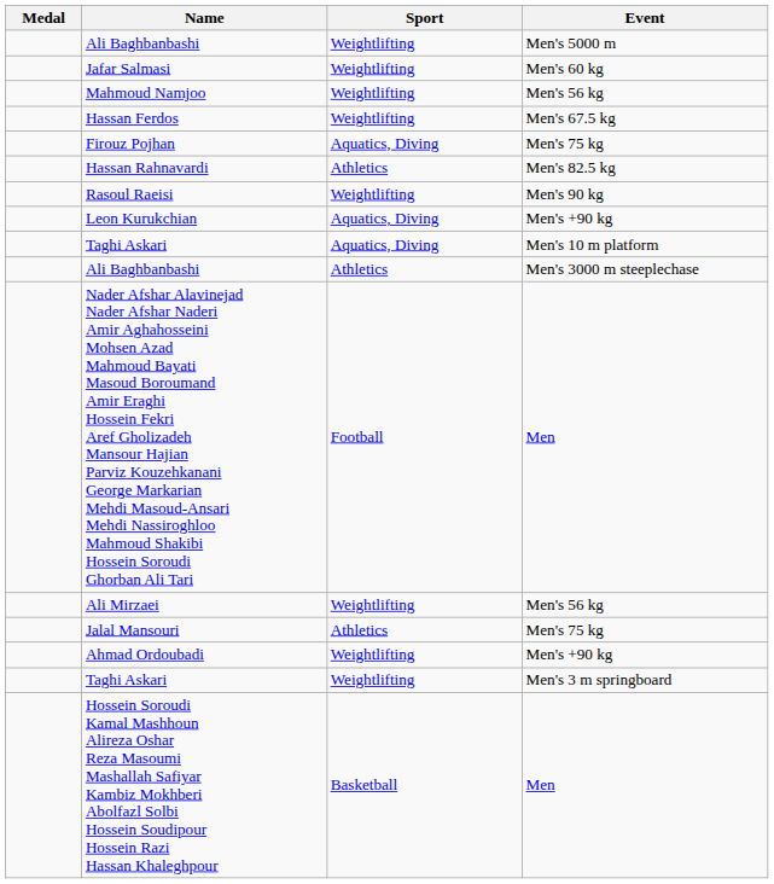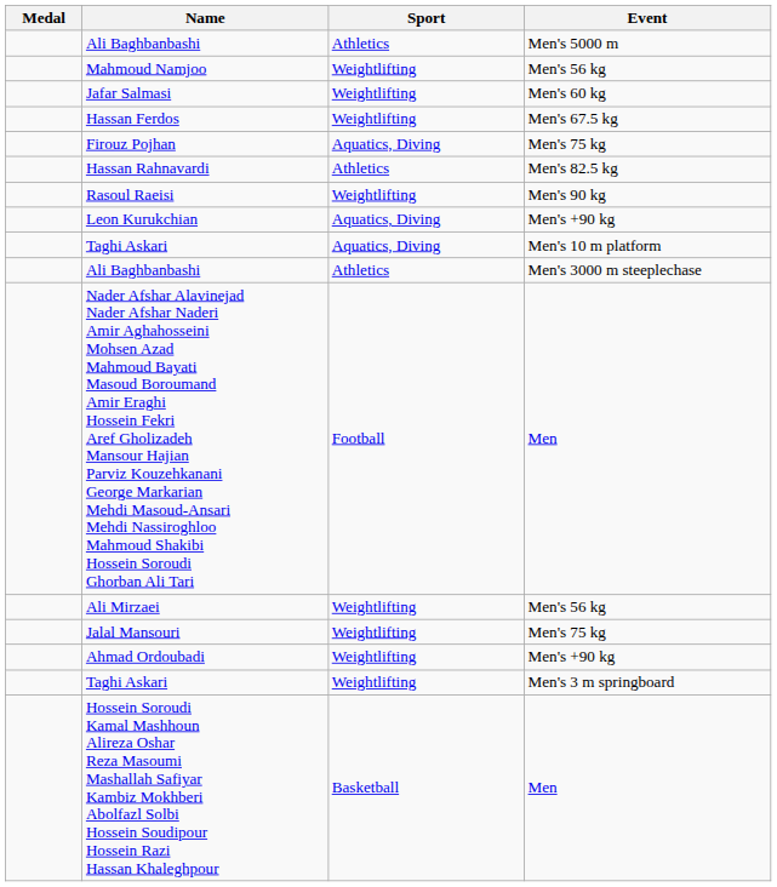Ali Baghbanbashi / Men's 5000 m | Sport: Weightlifting -> Athletics
rows swapped: Mahmoud Namjoo <-> Jafar Salmasi
Jalal Mansouri | Sport: Athletics -> Weightlifting
